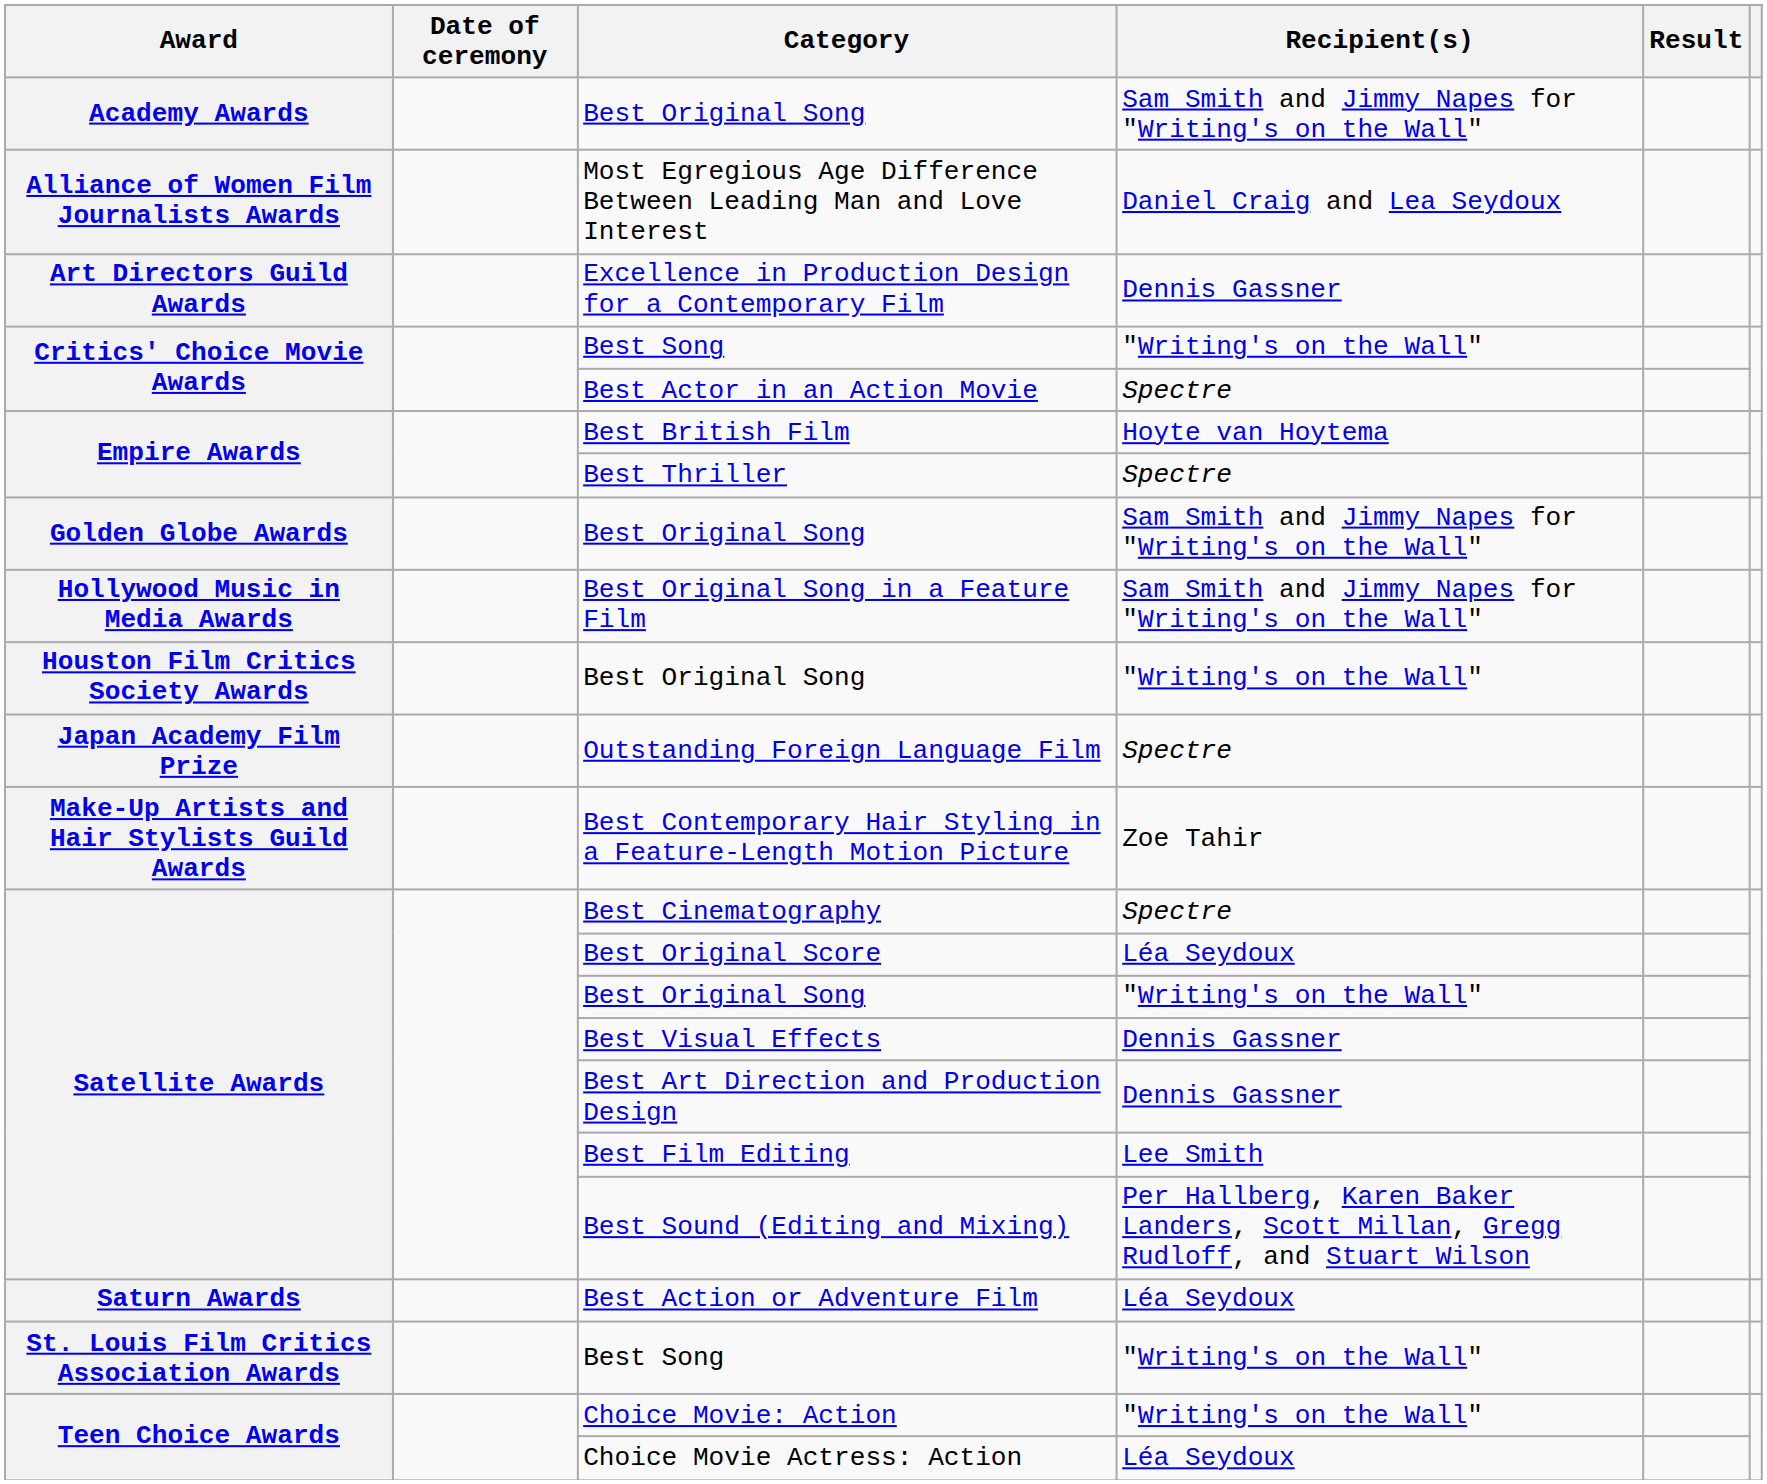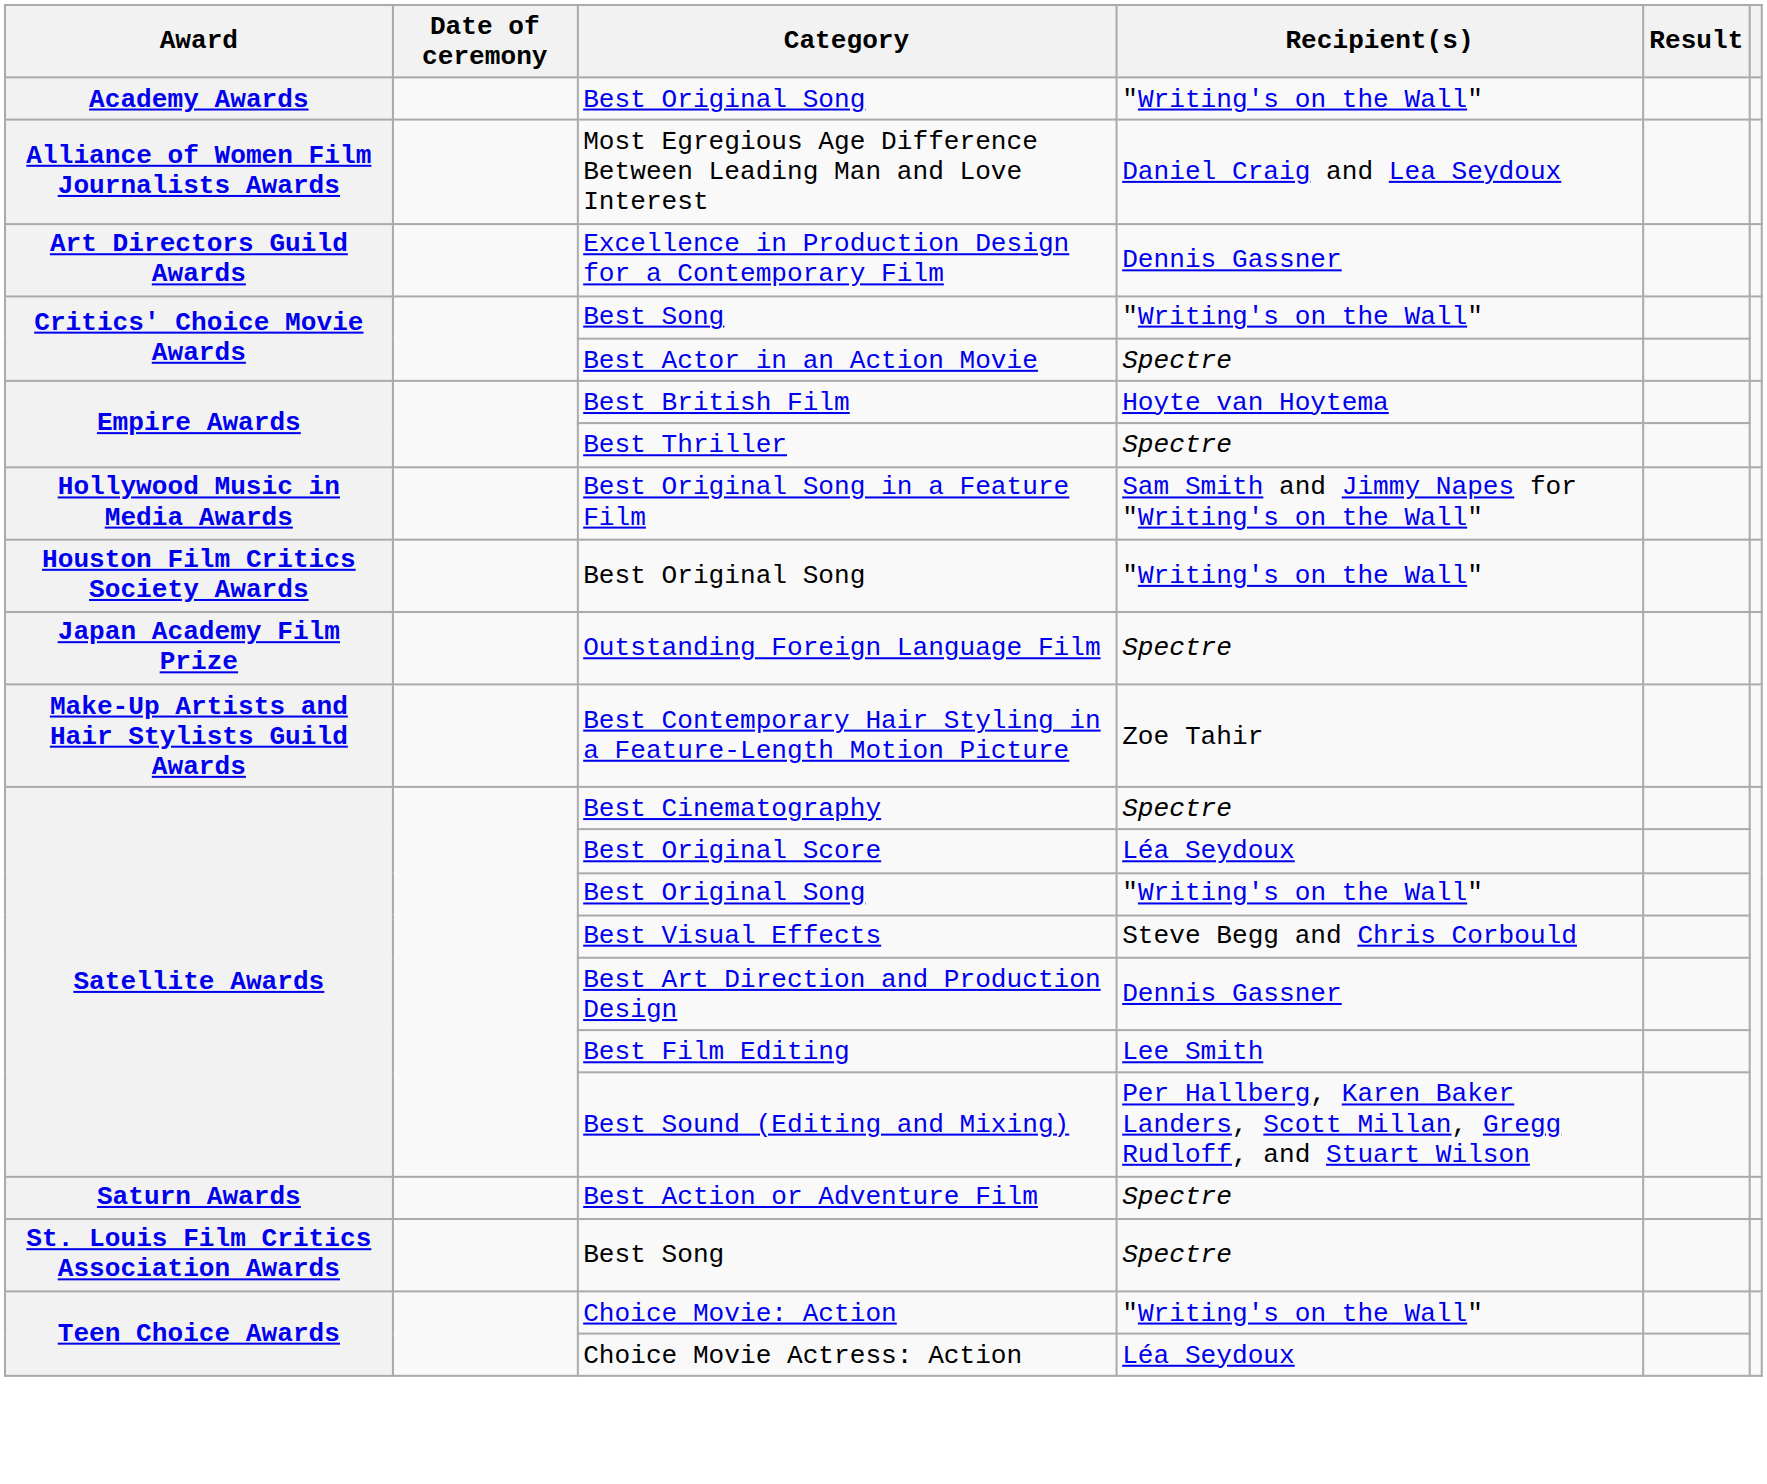Academy Awards / Best Original Song | Recipient(s): Sam Smith and Jimmy Napes for "Writing's on the Wall" -> "Writing's on the Wall"
- row: Golden Globe Awards | Best Original Song | Sam Smith and Jimmy Napes for "Writing's on the Wall"
Best Visual Effects | Recipient(s): Dennis Gassner -> Steve Begg and Chris Corbould
Best Action or Adventure Film | Recipient(s): Léa Seydoux -> Spectre
St. Louis Film Critics Association Awards / Best Song | Recipient(s): "Writing's on the Wall" -> Spectre
